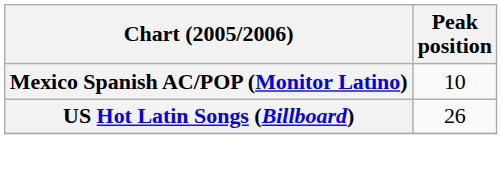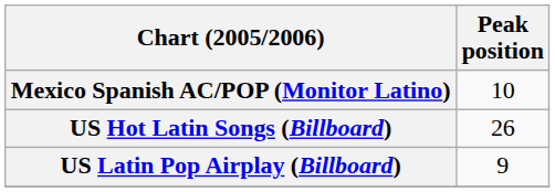+ row: US Latin Pop Airplay (Billboard) | 9
